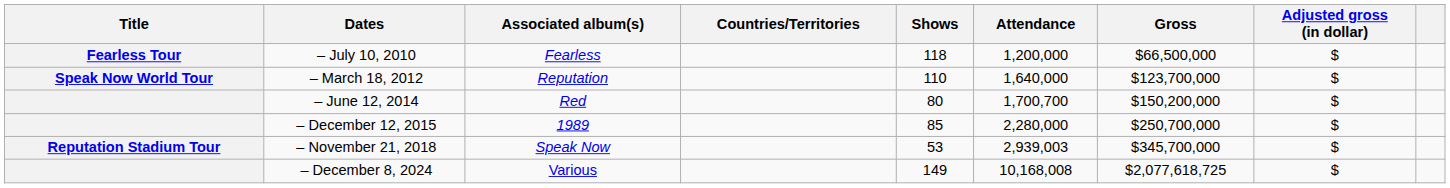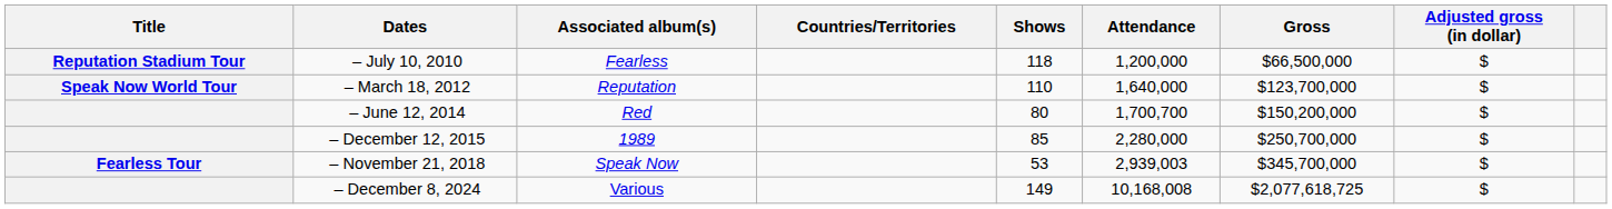– July 10, 2010 | Title: Fearless Tour -> Reputation Stadium Tour
– November 21, 2018 | Title: Reputation Stadium Tour -> Fearless Tour
